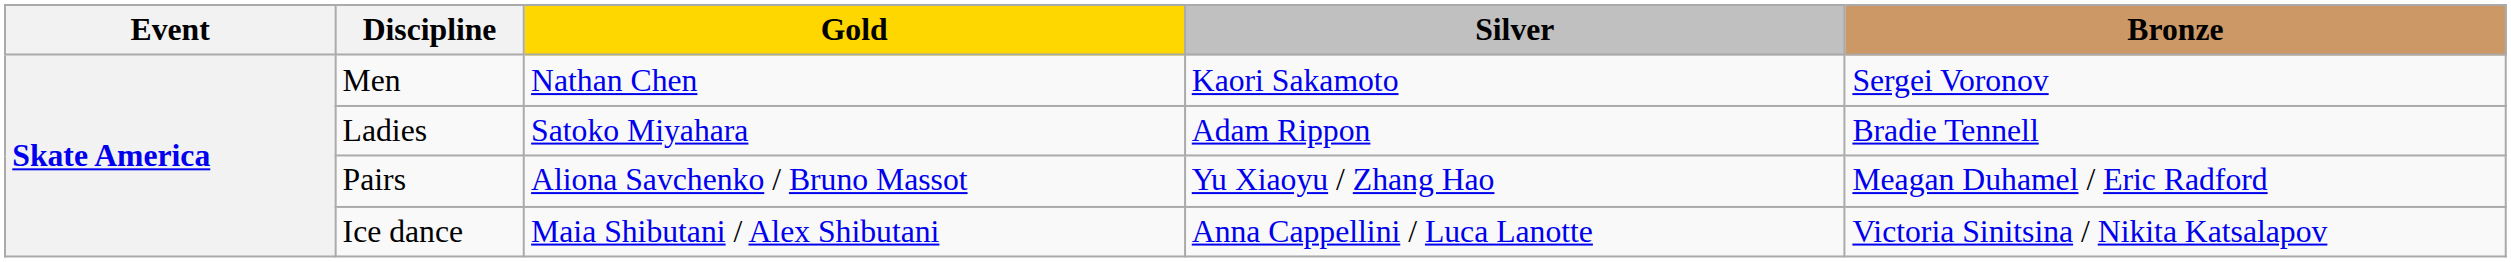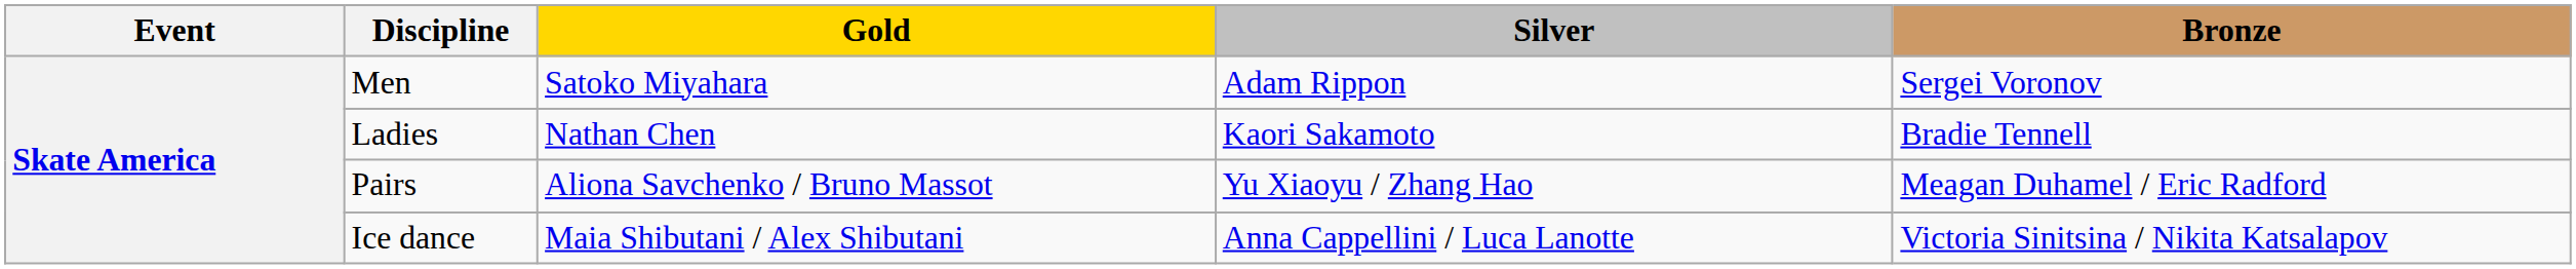Men | Gold: Nathan Chen -> Satoko Miyahara
Men | Silver: Kaori Sakamoto -> Adam Rippon
Ladies | Gold: Satoko Miyahara -> Nathan Chen
Ladies | Silver: Adam Rippon -> Kaori Sakamoto
